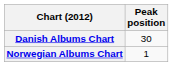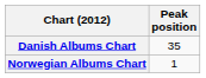Danish Albums Chart | Peak position: 30 -> 35
